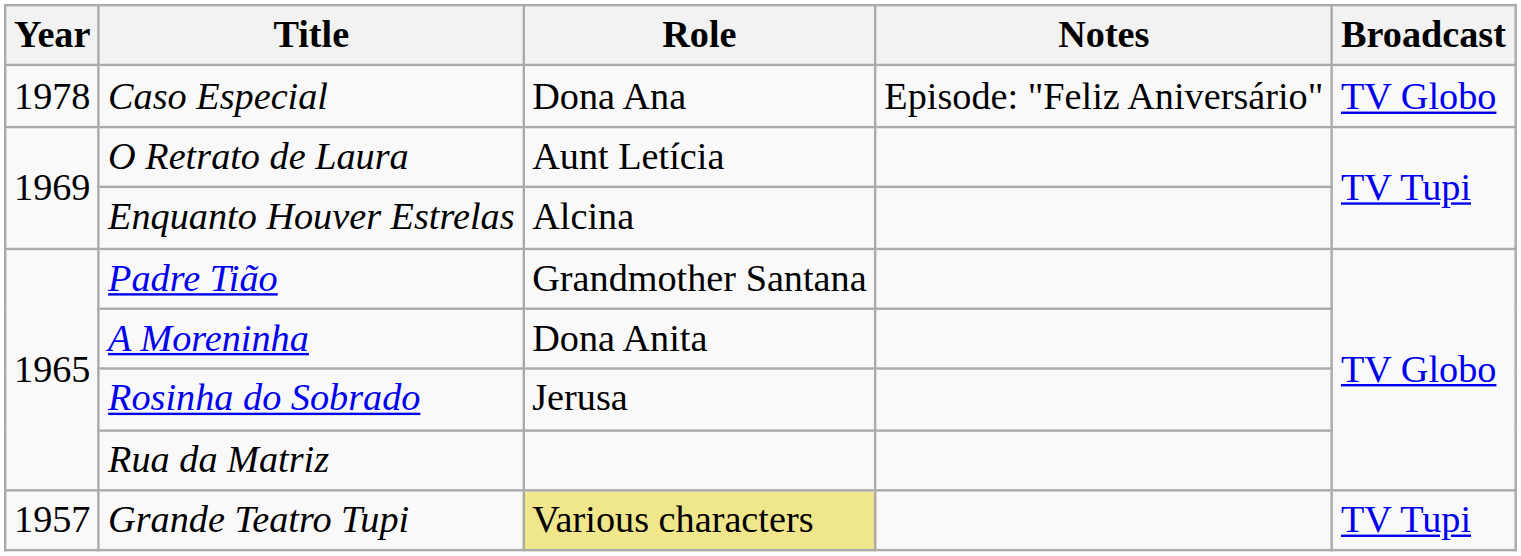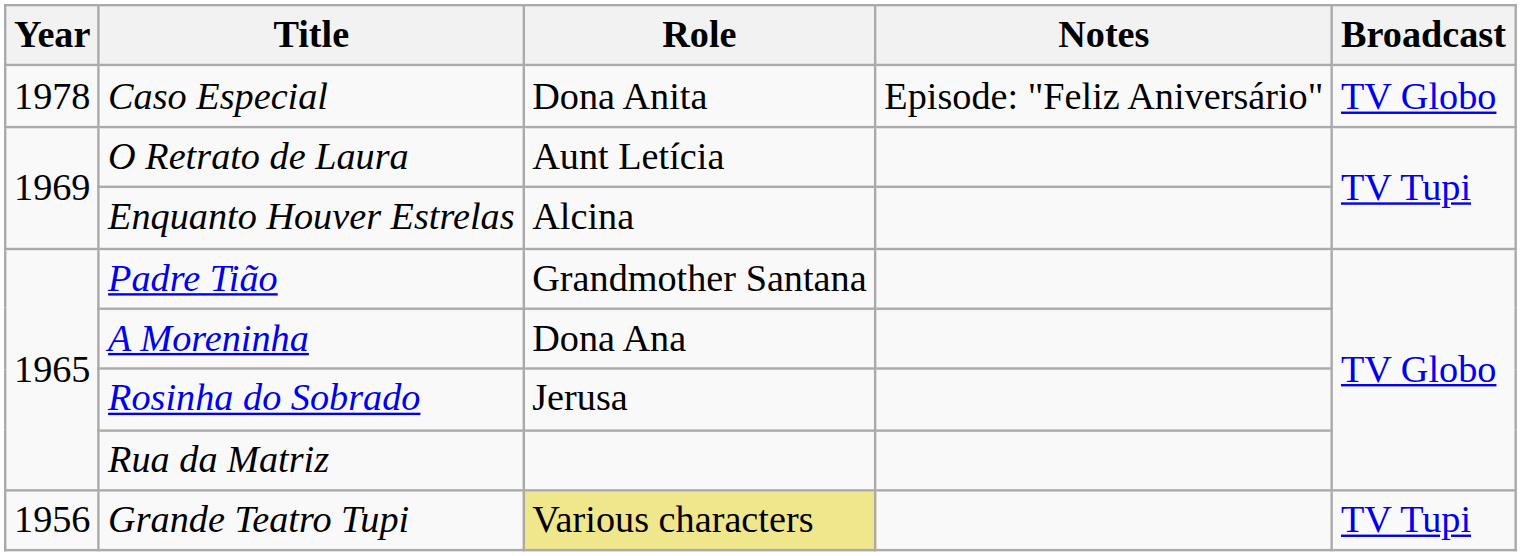Caso Especial | Role: Dona Ana -> Dona Anita
A Moreninha | Role: Dona Anita -> Dona Ana
Grande Teatro Tupi | Year: 1957 -> 1956
